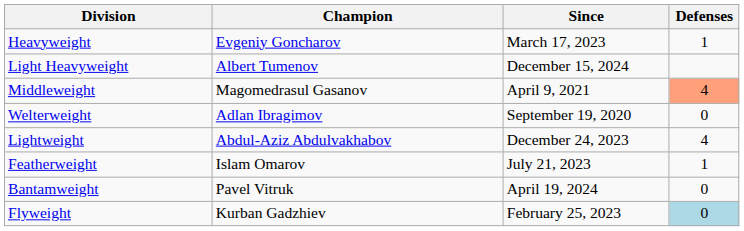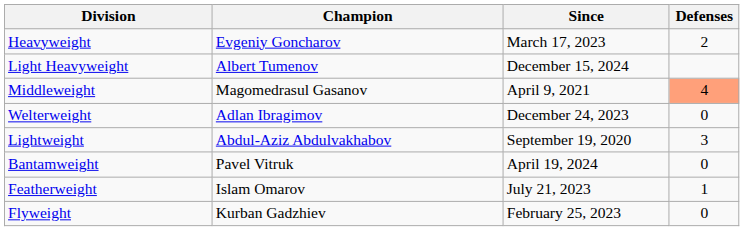Heavyweight | Defenses: 1 -> 2
Welterweight | Since: September 19, 2020 -> December 24, 2023
Lightweight | Since: December 24, 2023 -> September 19, 2020
Lightweight | Defenses: 4 -> 3
rows swapped: Featherweight <-> Bantamweight
Flyweight | Defenses: lightblue background -> no background
